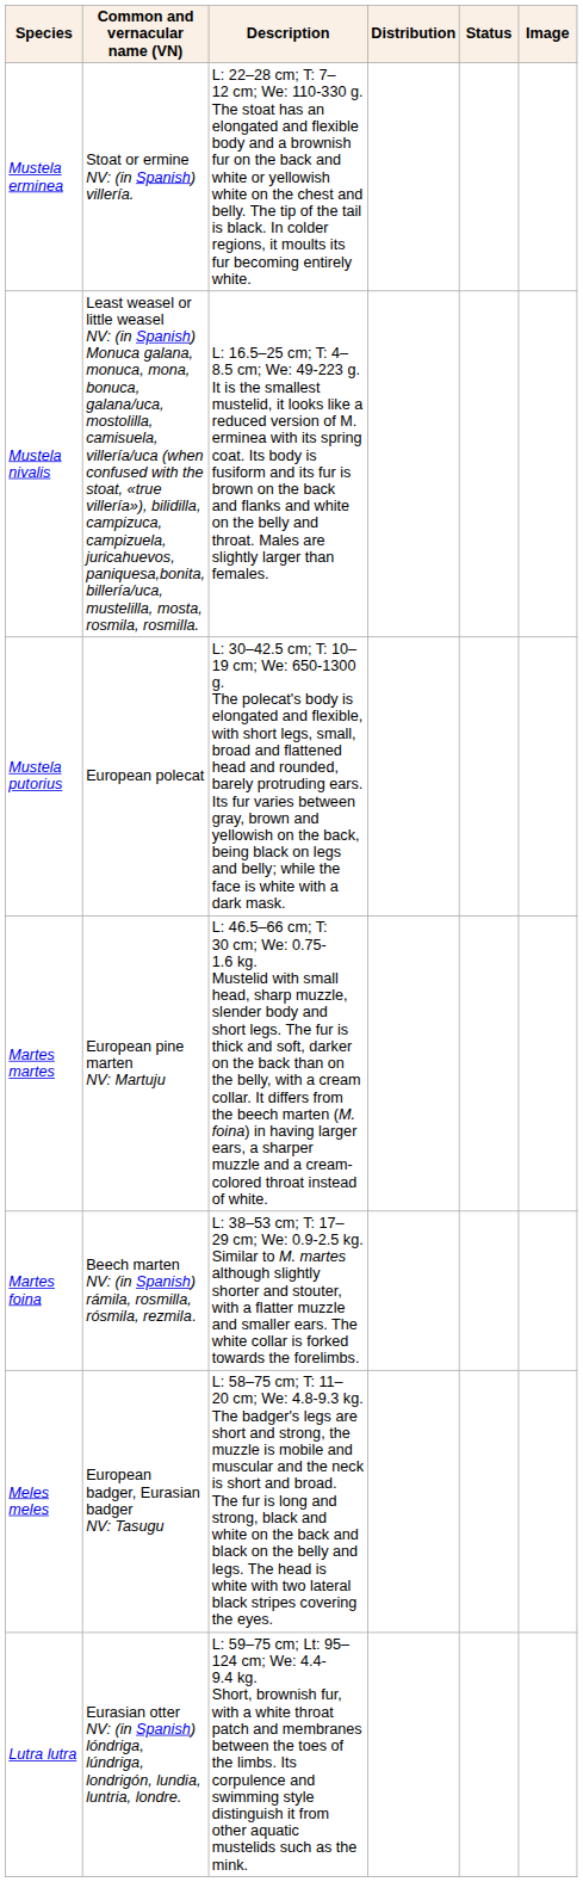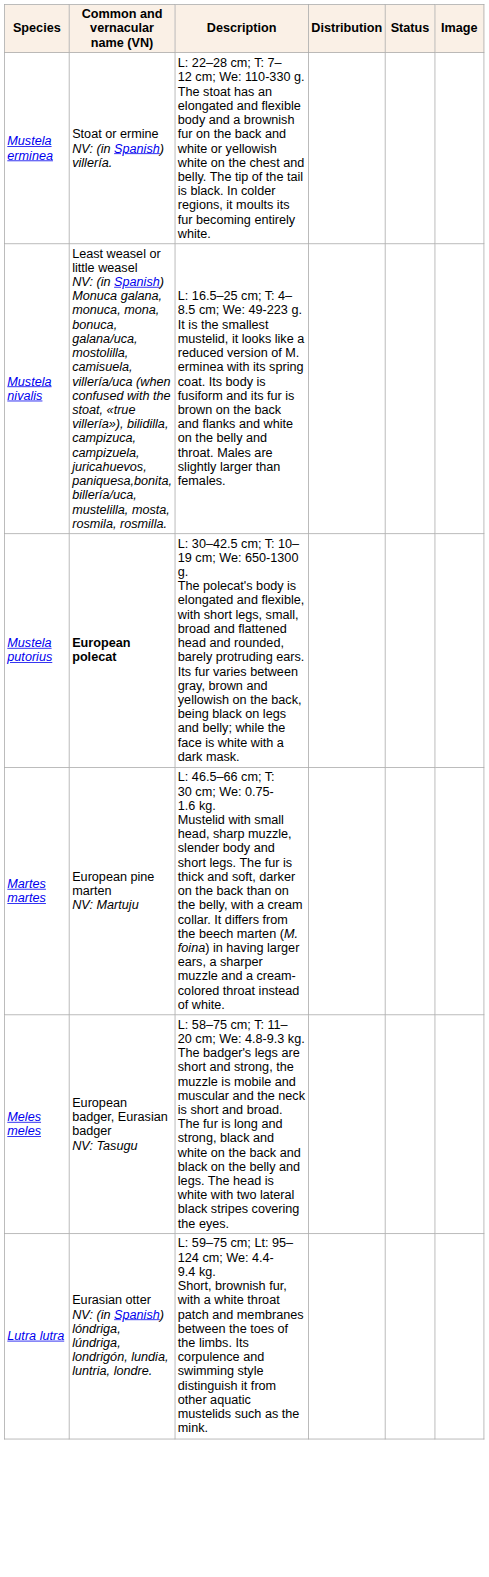Mustela putorius | Common and vernacular name (VN): normal -> bold
- row: Martes foina | Beech marten NV: (in Spanish) rámila, rosmilla, rósmila, rezmila. | L: 38–53 cm; T: 17–29 cm; We: 0.9-2.5 kg. Similar to M. martes although slightly shorter and stouter, with a flatter muzzle and smaller ears. The white collar is forked towards the forelimbs.
